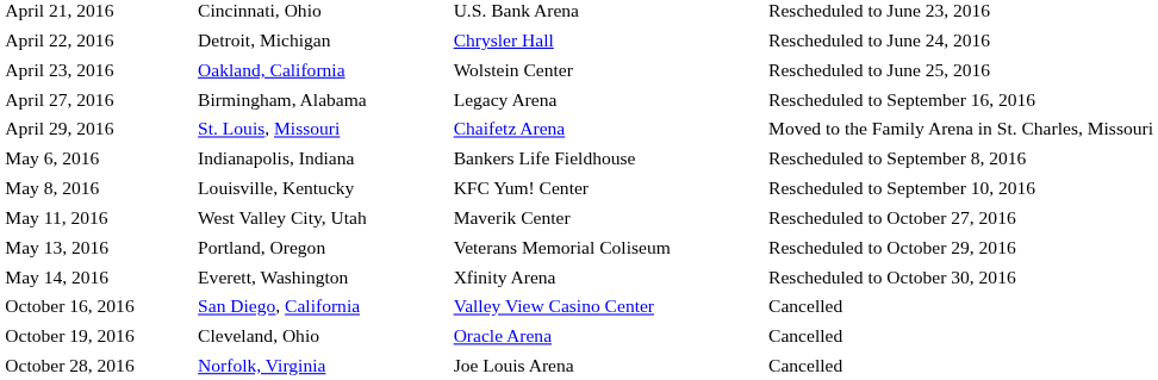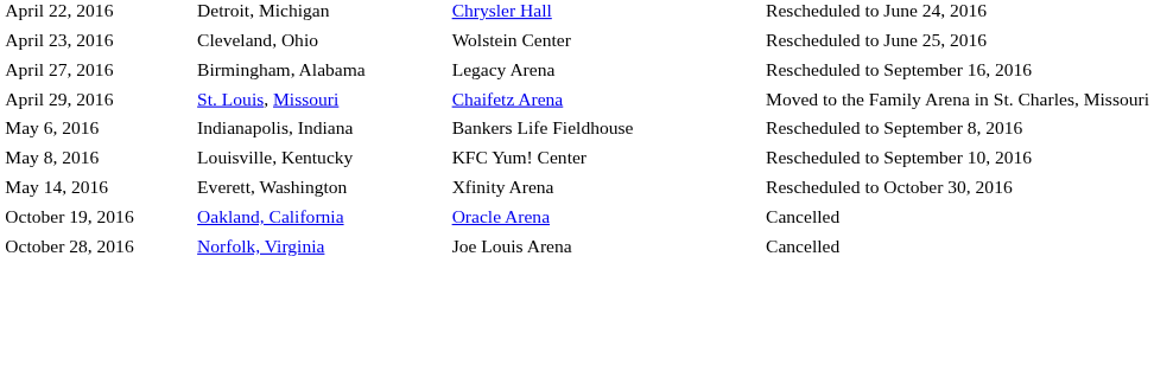- row: April 21, 2016 | Cincinnati, Ohio | U.S. Bank Arena | Rescheduled to June 23, 2016
April 23, 2016 | column 2: Oakland, California -> Cleveland, Ohio
- row: May 11, 2016 | West Valley City, Utah | Maverik Center | Rescheduled to October 27, 2016
- row: May 13, 2016 | Portland, Oregon | Veterans Memorial Coliseum | Rescheduled to October 29, 2016
- row: October 16, 2016 | San Diego, California | Valley View Casino Center | Cancelled
October 19, 2016 | column 2: Cleveland, Ohio -> Oakland, California
